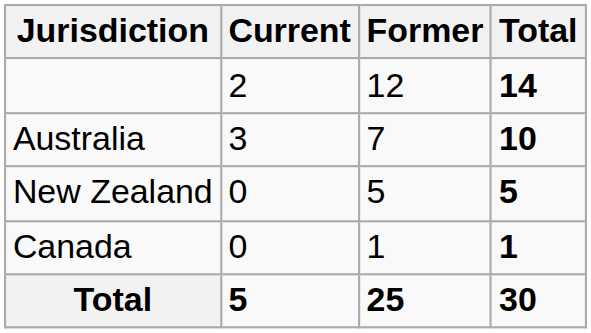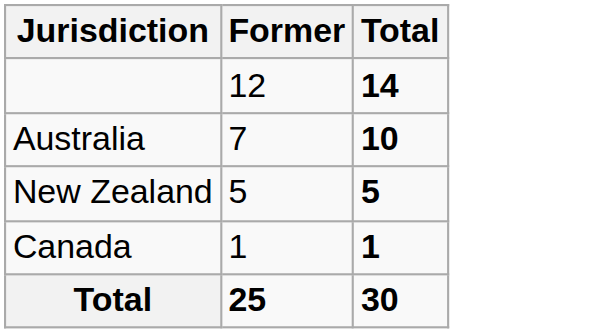- column: Current | 2 | 3 | 0 | 0 | 5
